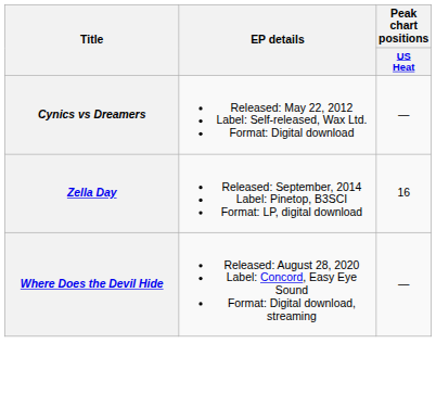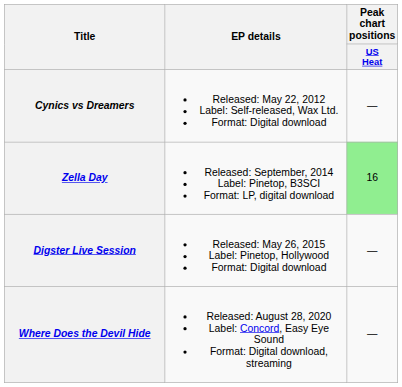Zella Day | Peak chart positions / US Heat: no background -> lightgreen background
+ row: Digster Live Session | Released: May 26, 2015 Label: Pinetop, Hollywood Format: Digital download | —
